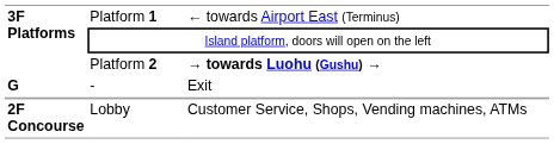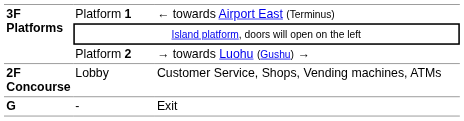Platform 2 | column 3: bold -> normal
rows swapped: Lobby <-> -
